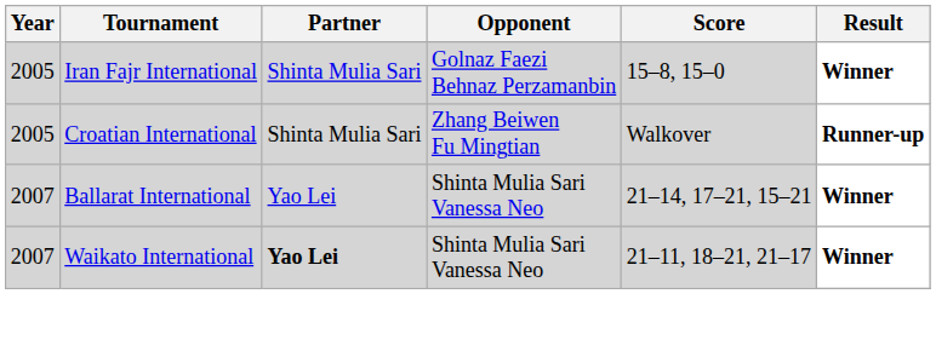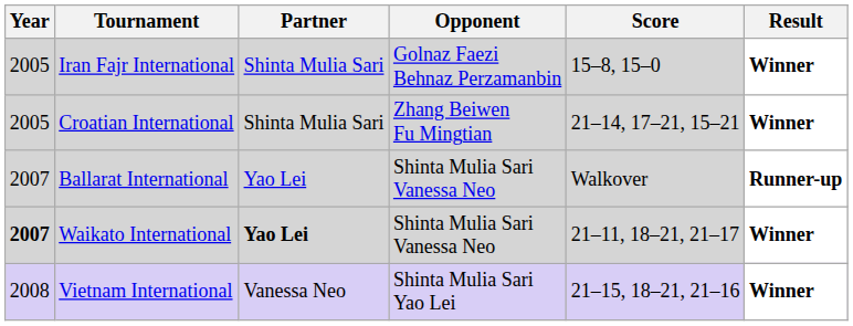Croatian International | Score: Walkover -> 21–14, 17–21, 15–21
Croatian International | Result: Runner-up -> Winner
Ballarat International | Score: 21–14, 17–21, 15–21 -> Walkover
Ballarat International | Result: Winner -> Runner-up
Waikato International | Year: normal -> bold
+ row: 2008 | Vietnam International | Vanessa Neo | Shinta Mulia Sari Yao Lei | 21–15, 18–21, 21–16 | Winner
